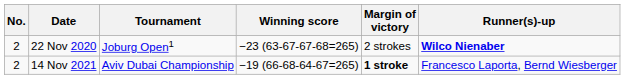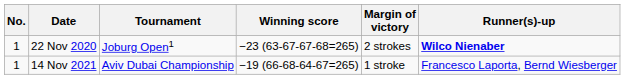22 Nov 2020 | No.: 2 -> 1
14 Nov 2021 | No.: 2 -> 1
14 Nov 2021 | Margin of victory: bold -> normal
